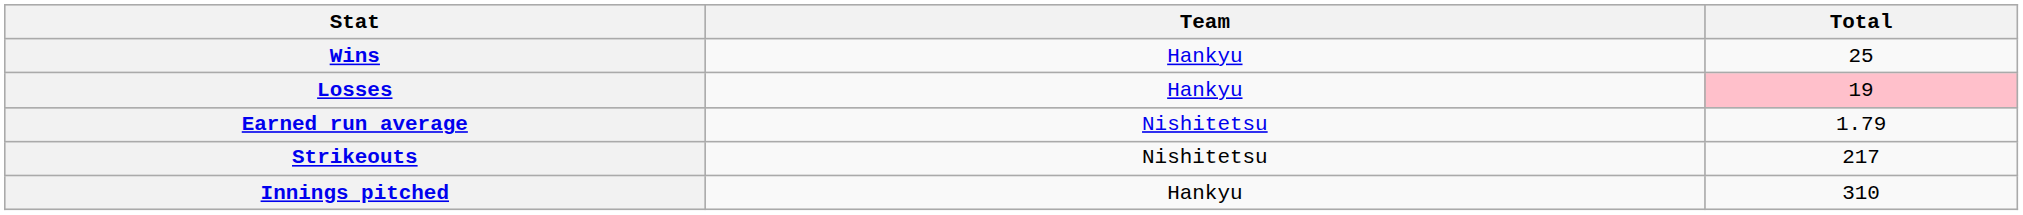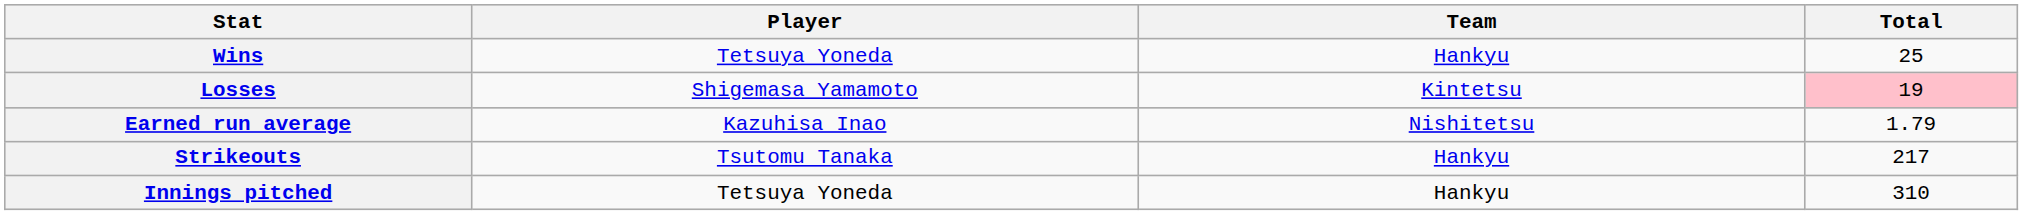+ column: Player | Tetsuya Yoneda | Shigemasa Yamamoto | Kazuhisa Inao | Tsutomu Tanaka | Tetsuya Yoneda
Losses | Team: Hankyu -> Kintetsu
Strikeouts | Team: Nishitetsu -> Hankyu
